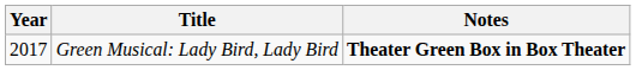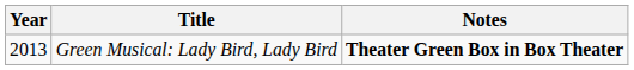Green Musical: Lady Bird, Lady Bird | Year: 2017 -> 2013
